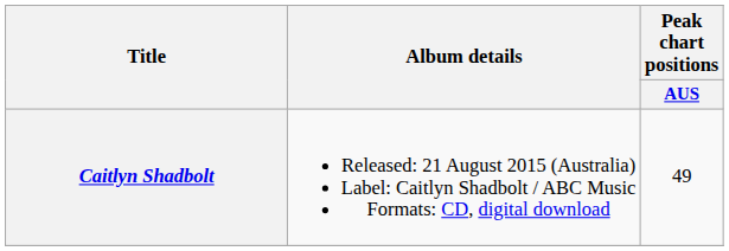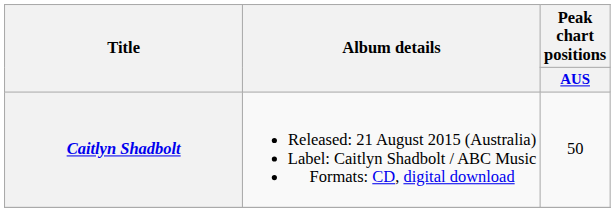Caitlyn Shadbolt | Peak chart positions / AUS: 49 -> 50
